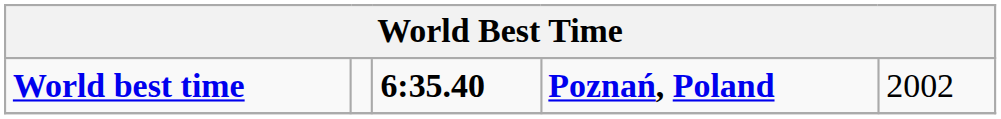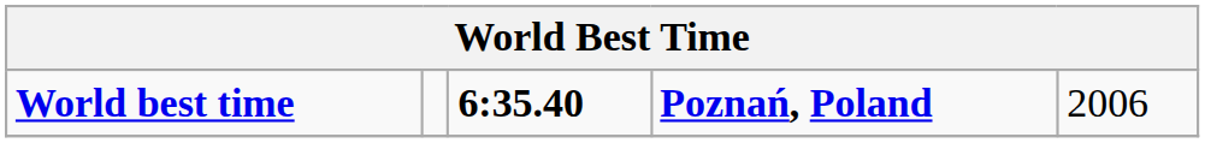World best time | column 5: 2002 -> 2006
